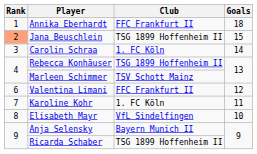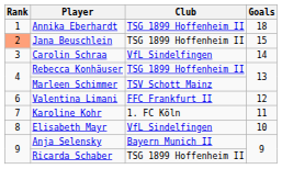Annika Eberhardt | Club: FFC Frankfurt II -> TSG 1899 Hoffenheim II
Carolin Schraa | Club: 1. FC Köln -> VfL Sindelfingen
